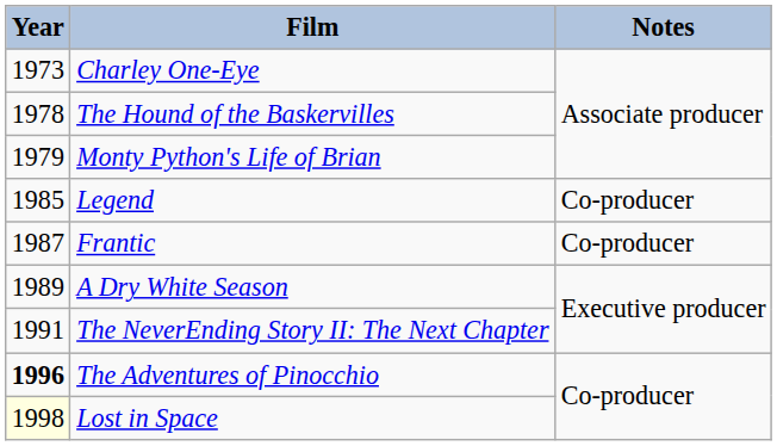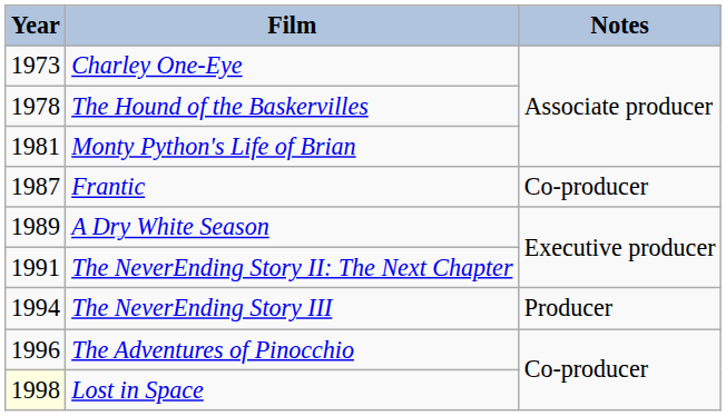Monty Python's Life of Brian | Year: 1979 -> 1981
- row: 1985 | Legend | Co-producer
+ row: 1994 | The NeverEnding Story III | Producer
The Adventures of Pinocchio | Year: bold -> normal
